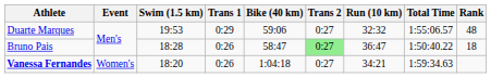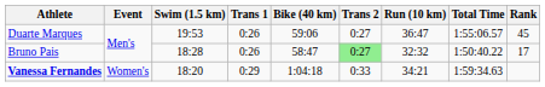Duarte Marques | Trans 1: 0:29 -> 0:26
Duarte Marques | Run (10 km): 32:32 -> 36:47
Duarte Marques | Rank: 48 -> 45
Bruno Pais | Run (10 km): 36:47 -> 32:32
Bruno Pais | Rank: 18 -> 17
Vanessa Fernandes | Trans 1: 0:26 -> 0:29
Vanessa Fernandes | Trans 2: 0:27 -> 0:33
